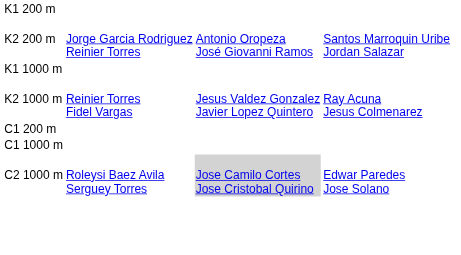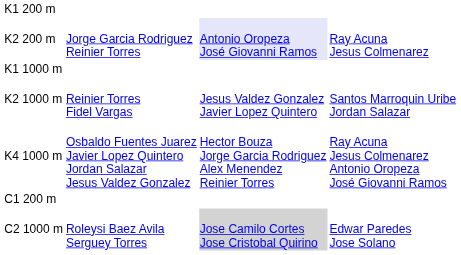K2 200 m | column 3: no background -> lavender background
K2 200 m | column 4: Santos Marroquin Uribe Jordan Salazar -> Ray Acuna Jesus Colmenarez
K2 1000 m | column 4: Ray Acuna Jesus Colmenarez -> Santos Marroquin Uribe Jordan Salazar
+ row: K4 1000 m | Osbaldo Fuentes Juarez Javier Lopez Quintero Jordan Salazar Jesus Valdez Gonzalez | Hector Bouza Jorge Garcia Rodriguez Alex Menendez Reinier Torres | Ray Acuna Jesus Colmenarez Antonio Oropeza José Giovanni Ramos
- row: C1 1000 m
